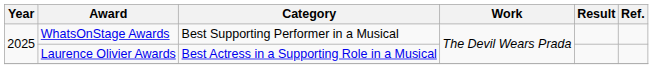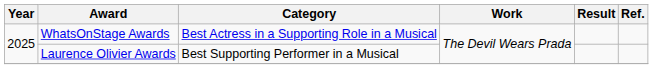WhatsOnStage Awards | Category: Best Supporting Performer in a Musical -> Best Actress in a Supporting Role in a Musical
Laurence Olivier Awards | Category: Best Actress in a Supporting Role in a Musical -> Best Supporting Performer in a Musical
